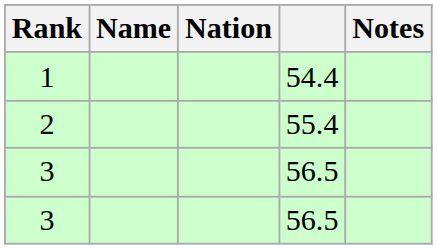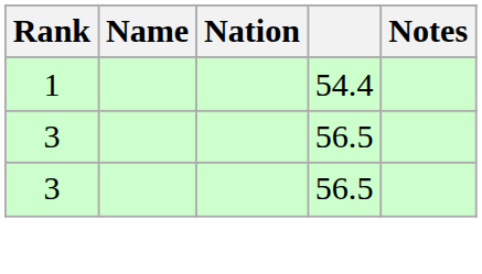- row: 2 | 55.4
